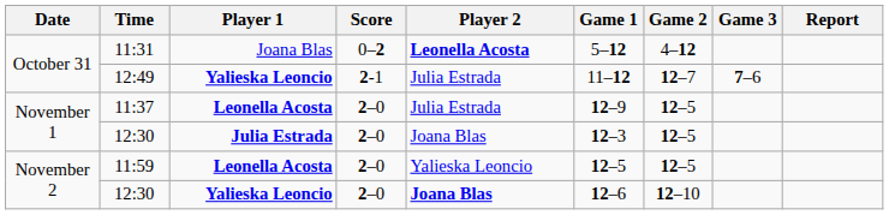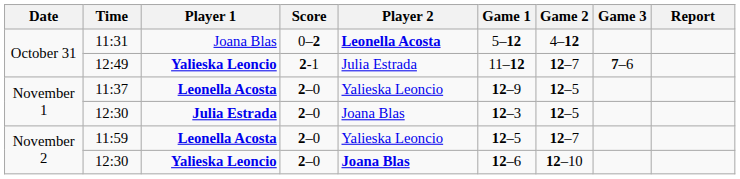11:37 | Player 2: Julia Estrada -> Yalieska Leoncio
11:59 | Game 2: 12–5 -> 12–7
